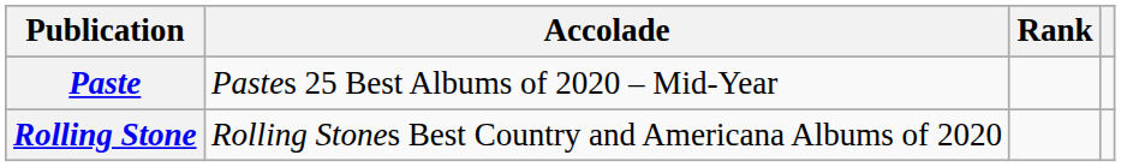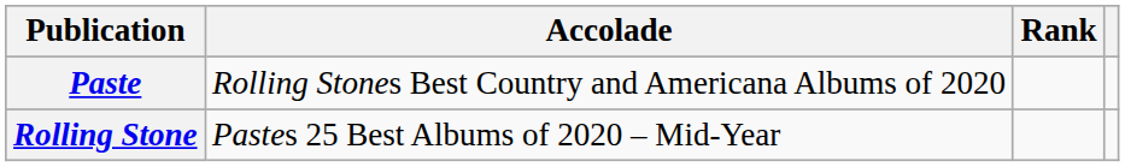Paste | Accolade: Pastes 25 Best Albums of 2020 – Mid-Year -> Rolling Stones Best Country and Americana Albums of 2020
Rolling Stone | Accolade: Rolling Stones Best Country and Americana Albums of 2020 -> Pastes 25 Best Albums of 2020 – Mid-Year
